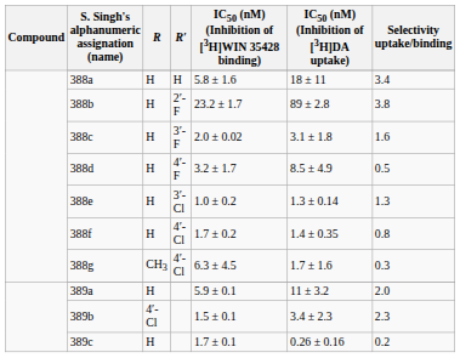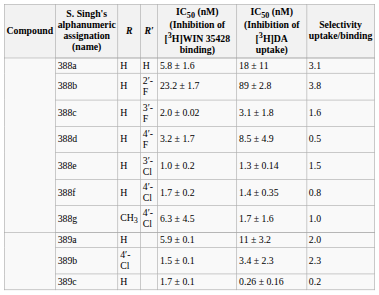388a | Selectivity uptake/binding: 3.4 -> 3.1
388e | Selectivity uptake/binding: 1.3 -> 1.5
388g | Selectivity uptake/binding: 0.3 -> 1.0
